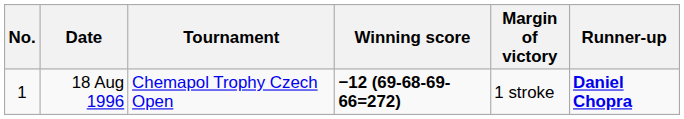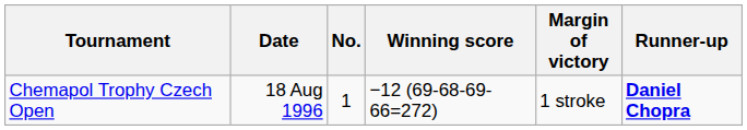columns swapped: No. <-> Tournament
18 Aug 1996 | Winning score: bold -> normal
